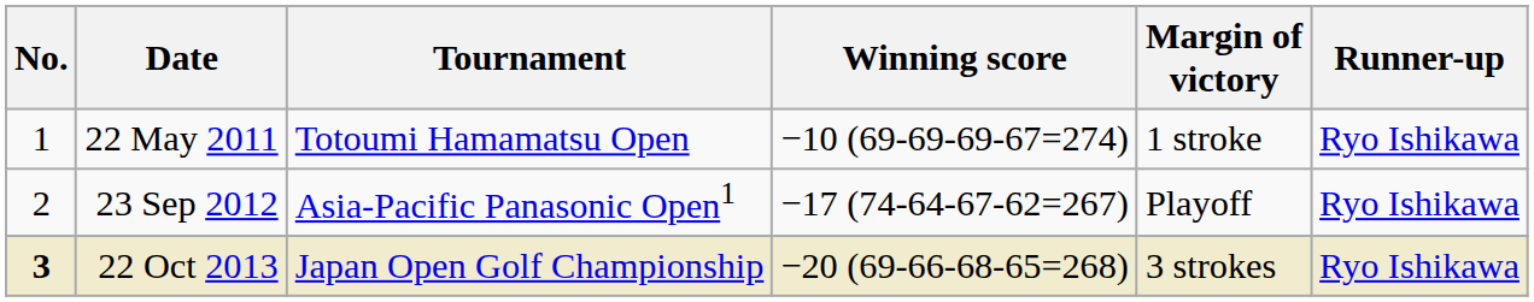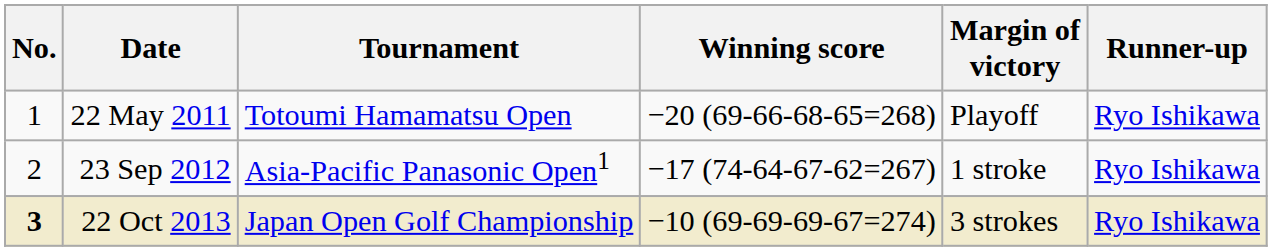22 May 2011 | Winning score: −10 (69-69-69-67=274) -> −20 (69-66-68-65=268)
22 May 2011 | Margin of victory: 1 stroke -> Playoff
23 Sep 2012 | Margin of victory: Playoff -> 1 stroke
22 Oct 2013 | Winning score: −20 (69-66-68-65=268) -> −10 (69-69-69-67=274)
